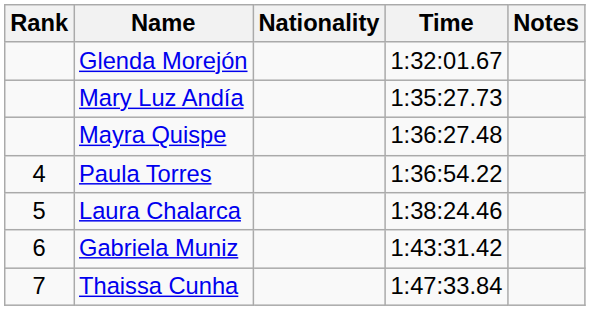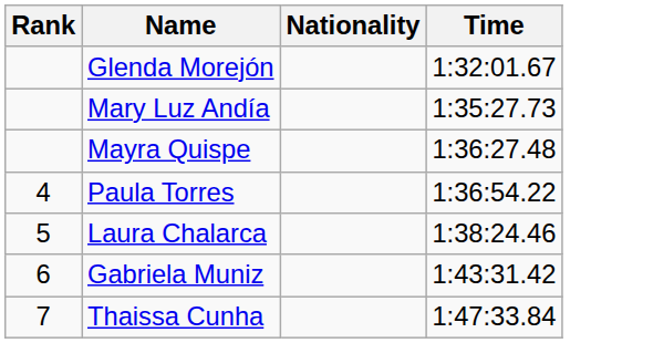- column: Notes
